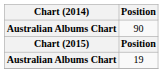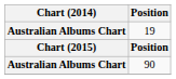rows swapped: 19 <-> 90
